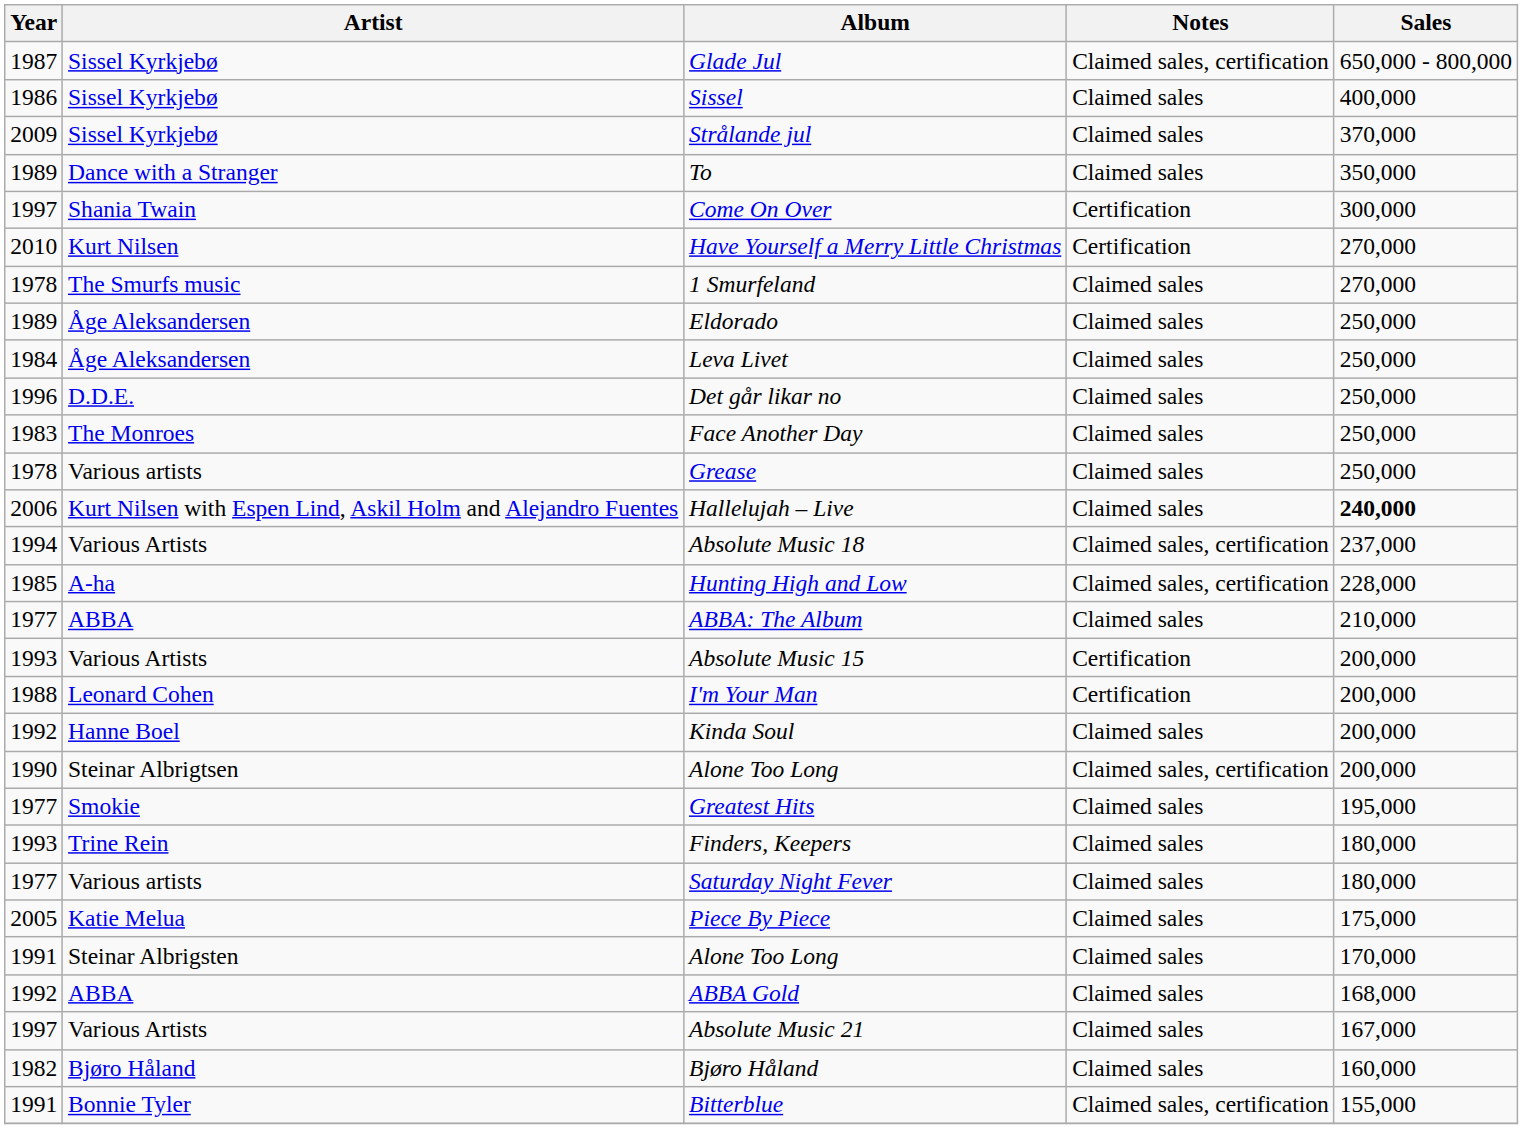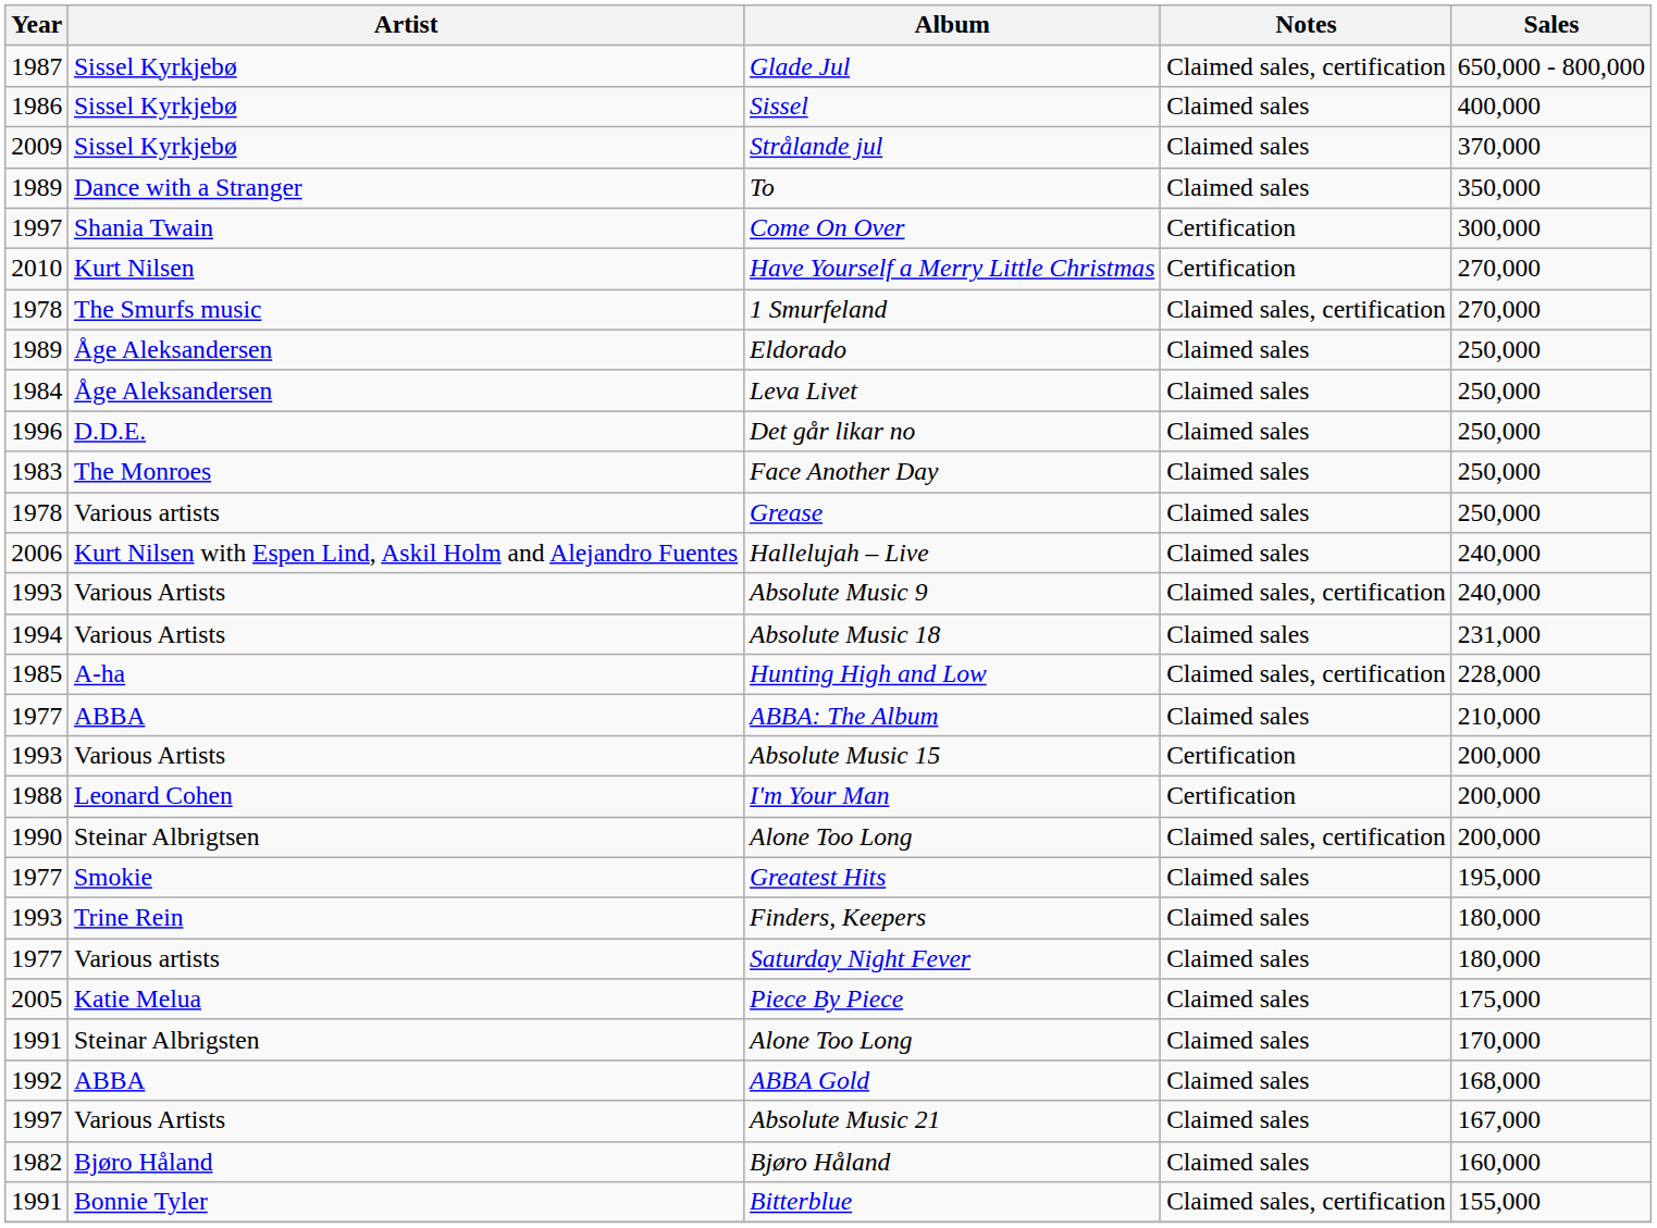1 Smurfeland | Notes: Claimed sales -> Claimed sales, certification
Hallelujah – Live | Sales: bold -> normal
+ row: 1993 | Various Artists | Absolute Music 9 | Claimed sales, certification | 240,000
Absolute Music 18 | Notes: Claimed sales, certification -> Claimed sales
Absolute Music 18 | Sales: 237,000 -> 231,000
- row: 1992 | Hanne Boel | Kinda Soul | Claimed sales | 200,000
